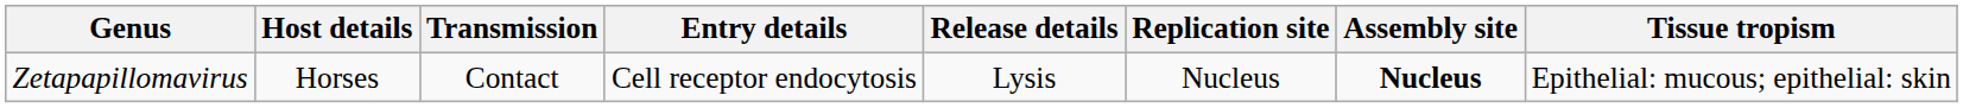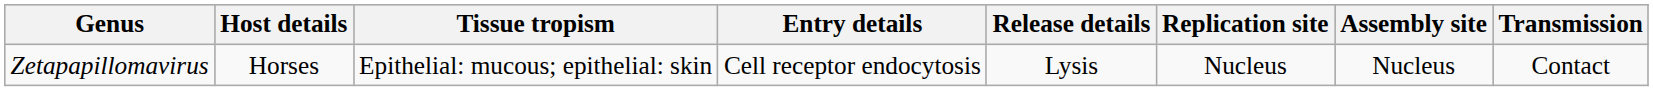columns swapped: Tissue tropism <-> Transmission
Zetapapillomavirus | Assembly site: bold -> normal
